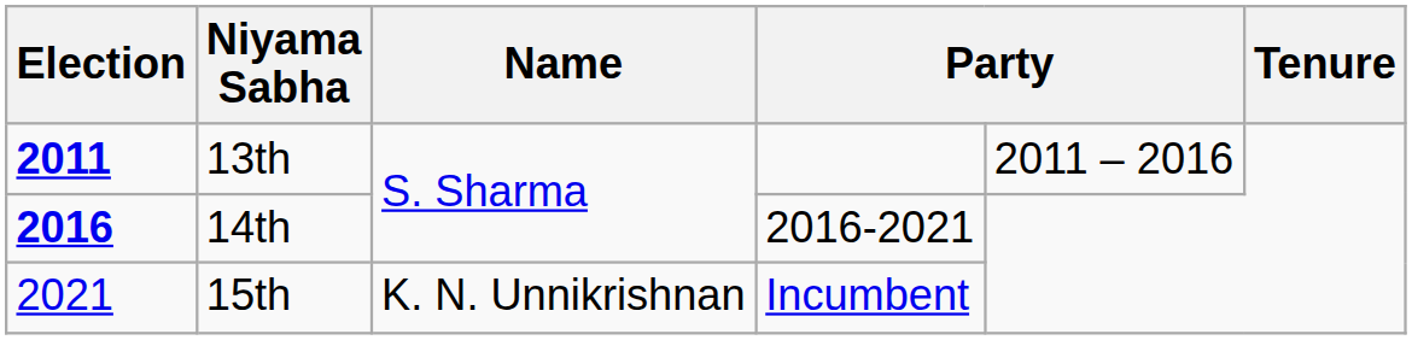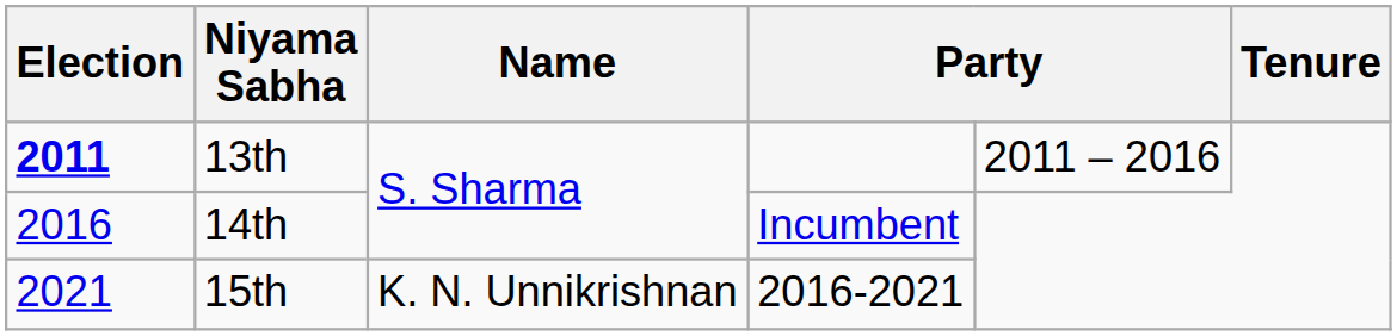14th | Election: bold -> normal
14th | column 4: 2016-2021 -> Incumbent
15th | column 4: Incumbent -> 2016-2021
